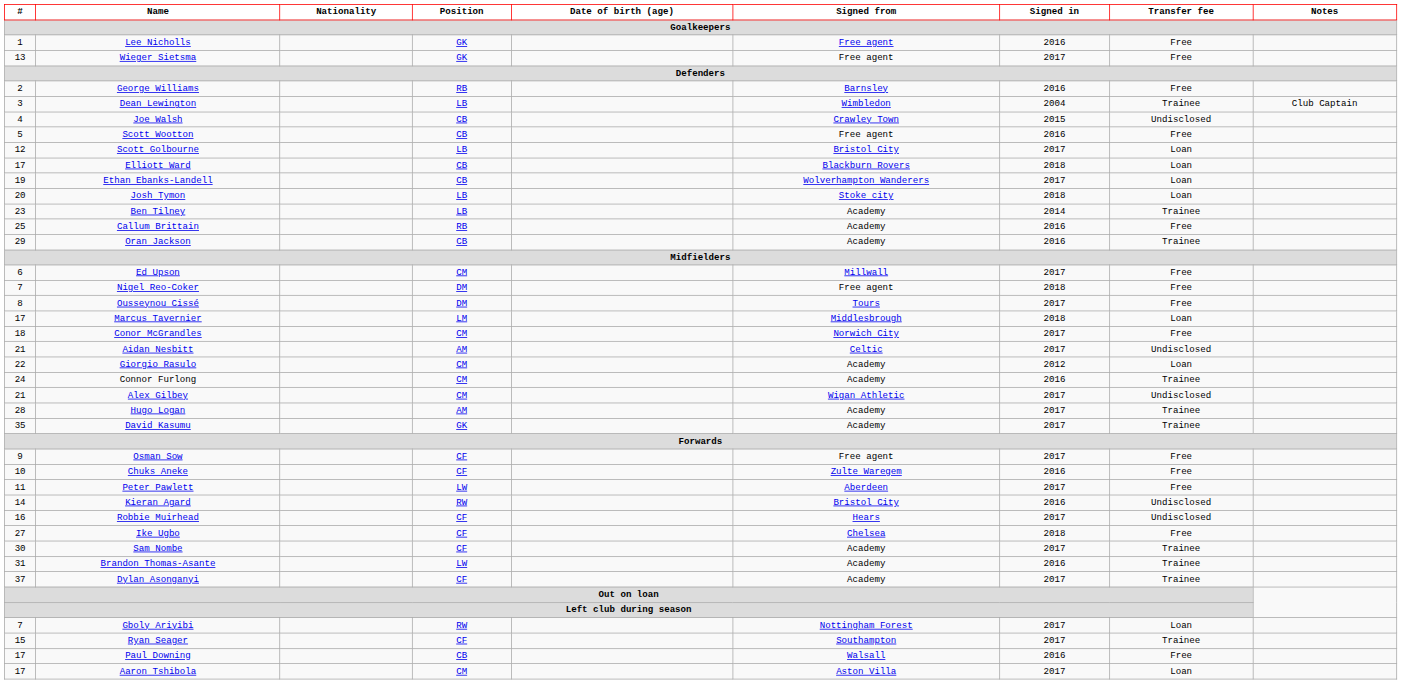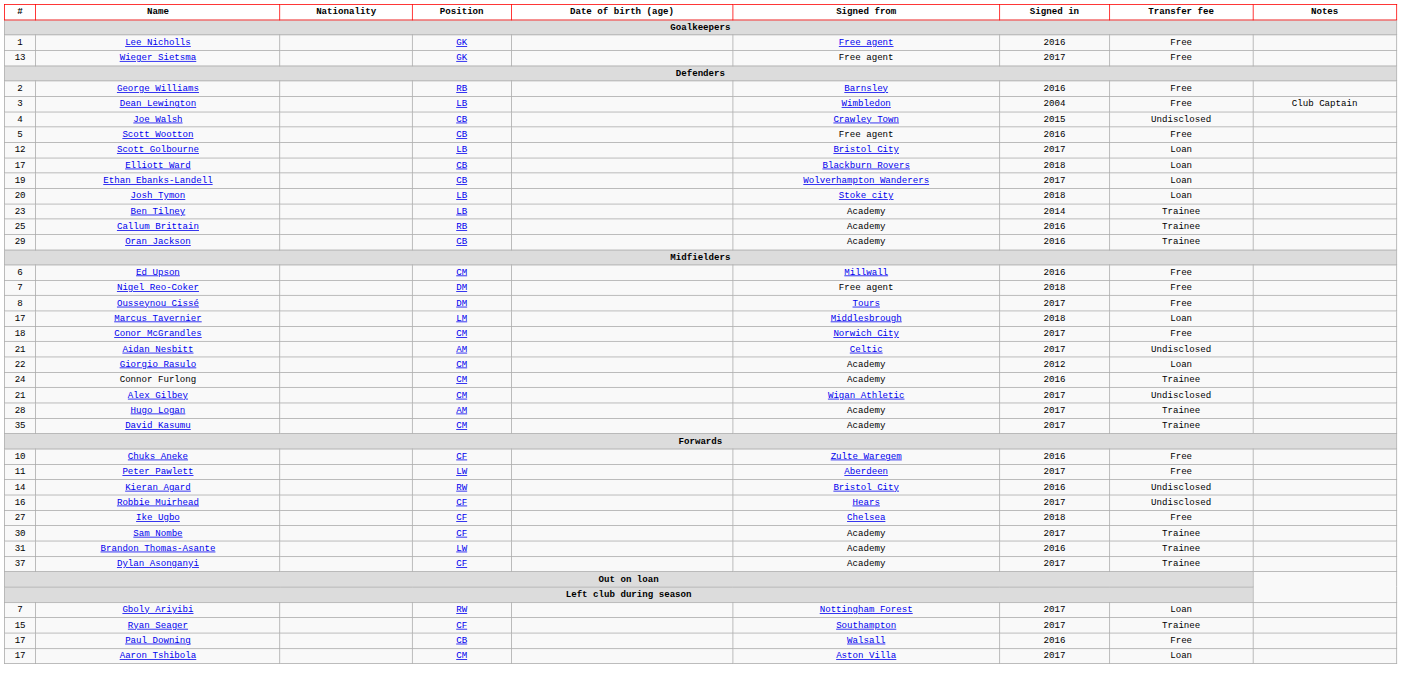Dean Lewington | Transfer fee: Trainee -> Free
Callum Brittain | Transfer fee: Free -> Trainee
Ed Upson | Signed in: 2017 -> 2016
David Kasumu | Position: GK -> CM
- row: 9 | Osman Sow | CF | Free agent | 2017 | Free
